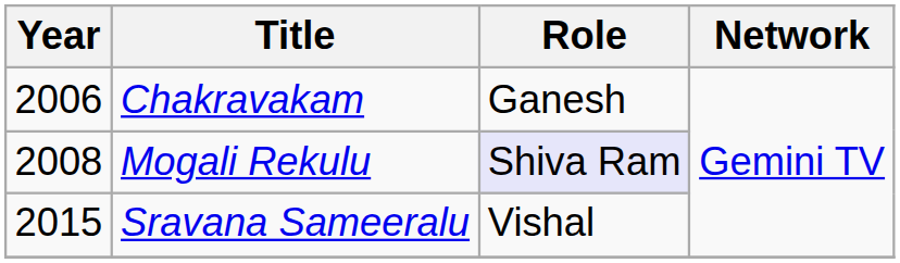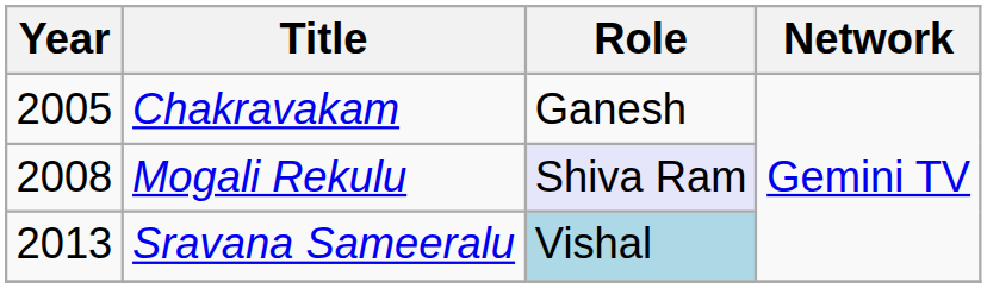Chakravakam | Year: 2006 -> 2005
Sravana Sameeralu | Year: 2015 -> 2013
Sravana Sameeralu | Role: no background -> lightblue background
